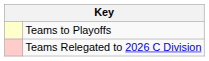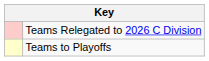rows swapped: Teams to Playoffs <-> Teams Relegated to 2026 C Division
